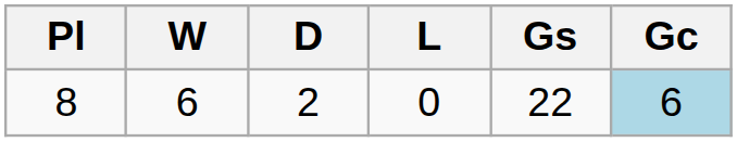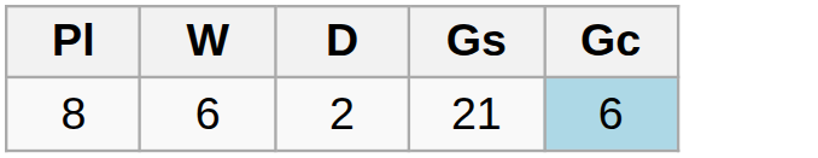- column: L | 0
8 | Gs: 22 -> 21
